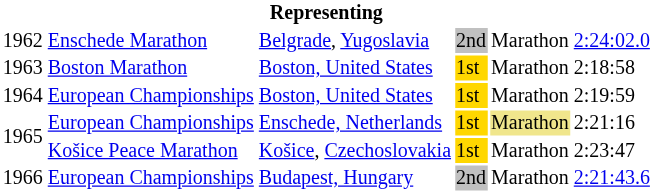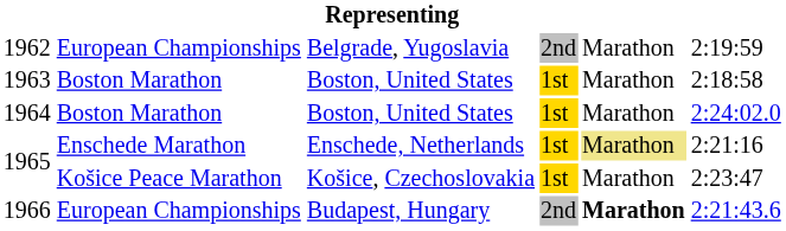1962 | column 2: Enschede Marathon -> European Championships
1962 | column 6: 2:24:02.0 -> 2:19:59
1964 | column 2: European Championships -> Boston Marathon
1964 | column 6: 2:19:59 -> 2:24:02.0
1965 / Enschede, Netherlands | column 2: European Championships -> Enschede Marathon
1966 | column 5: normal -> bold
